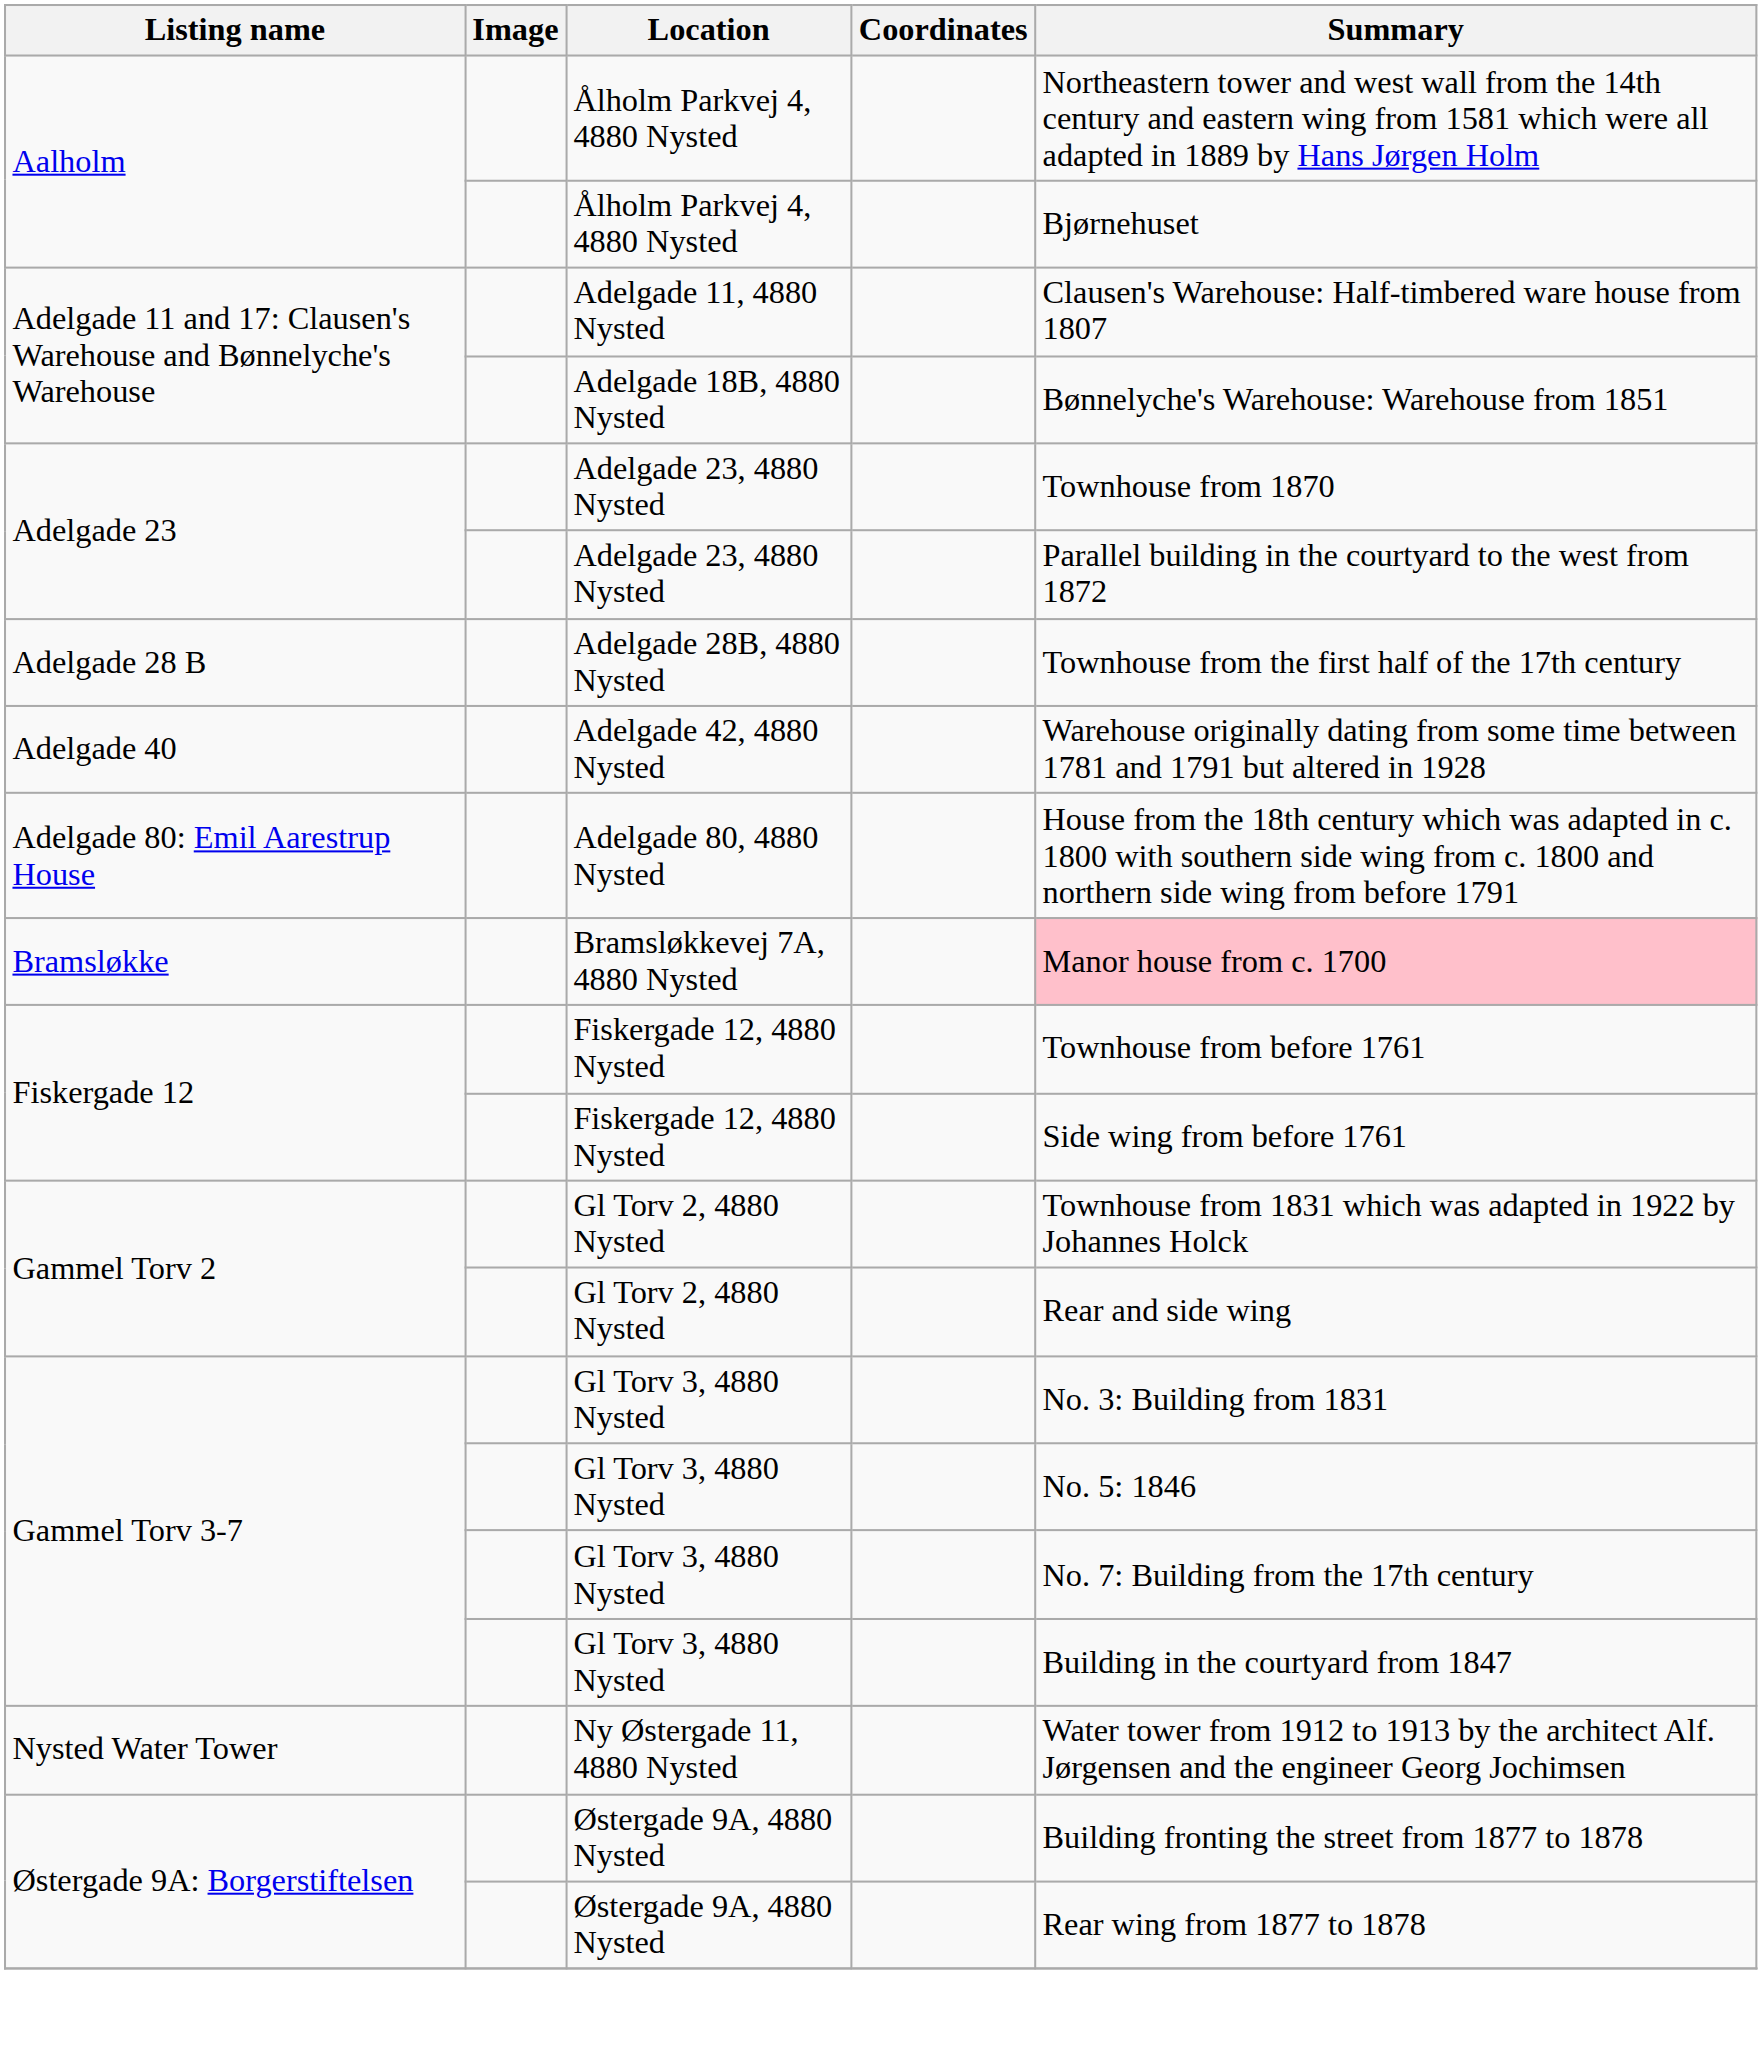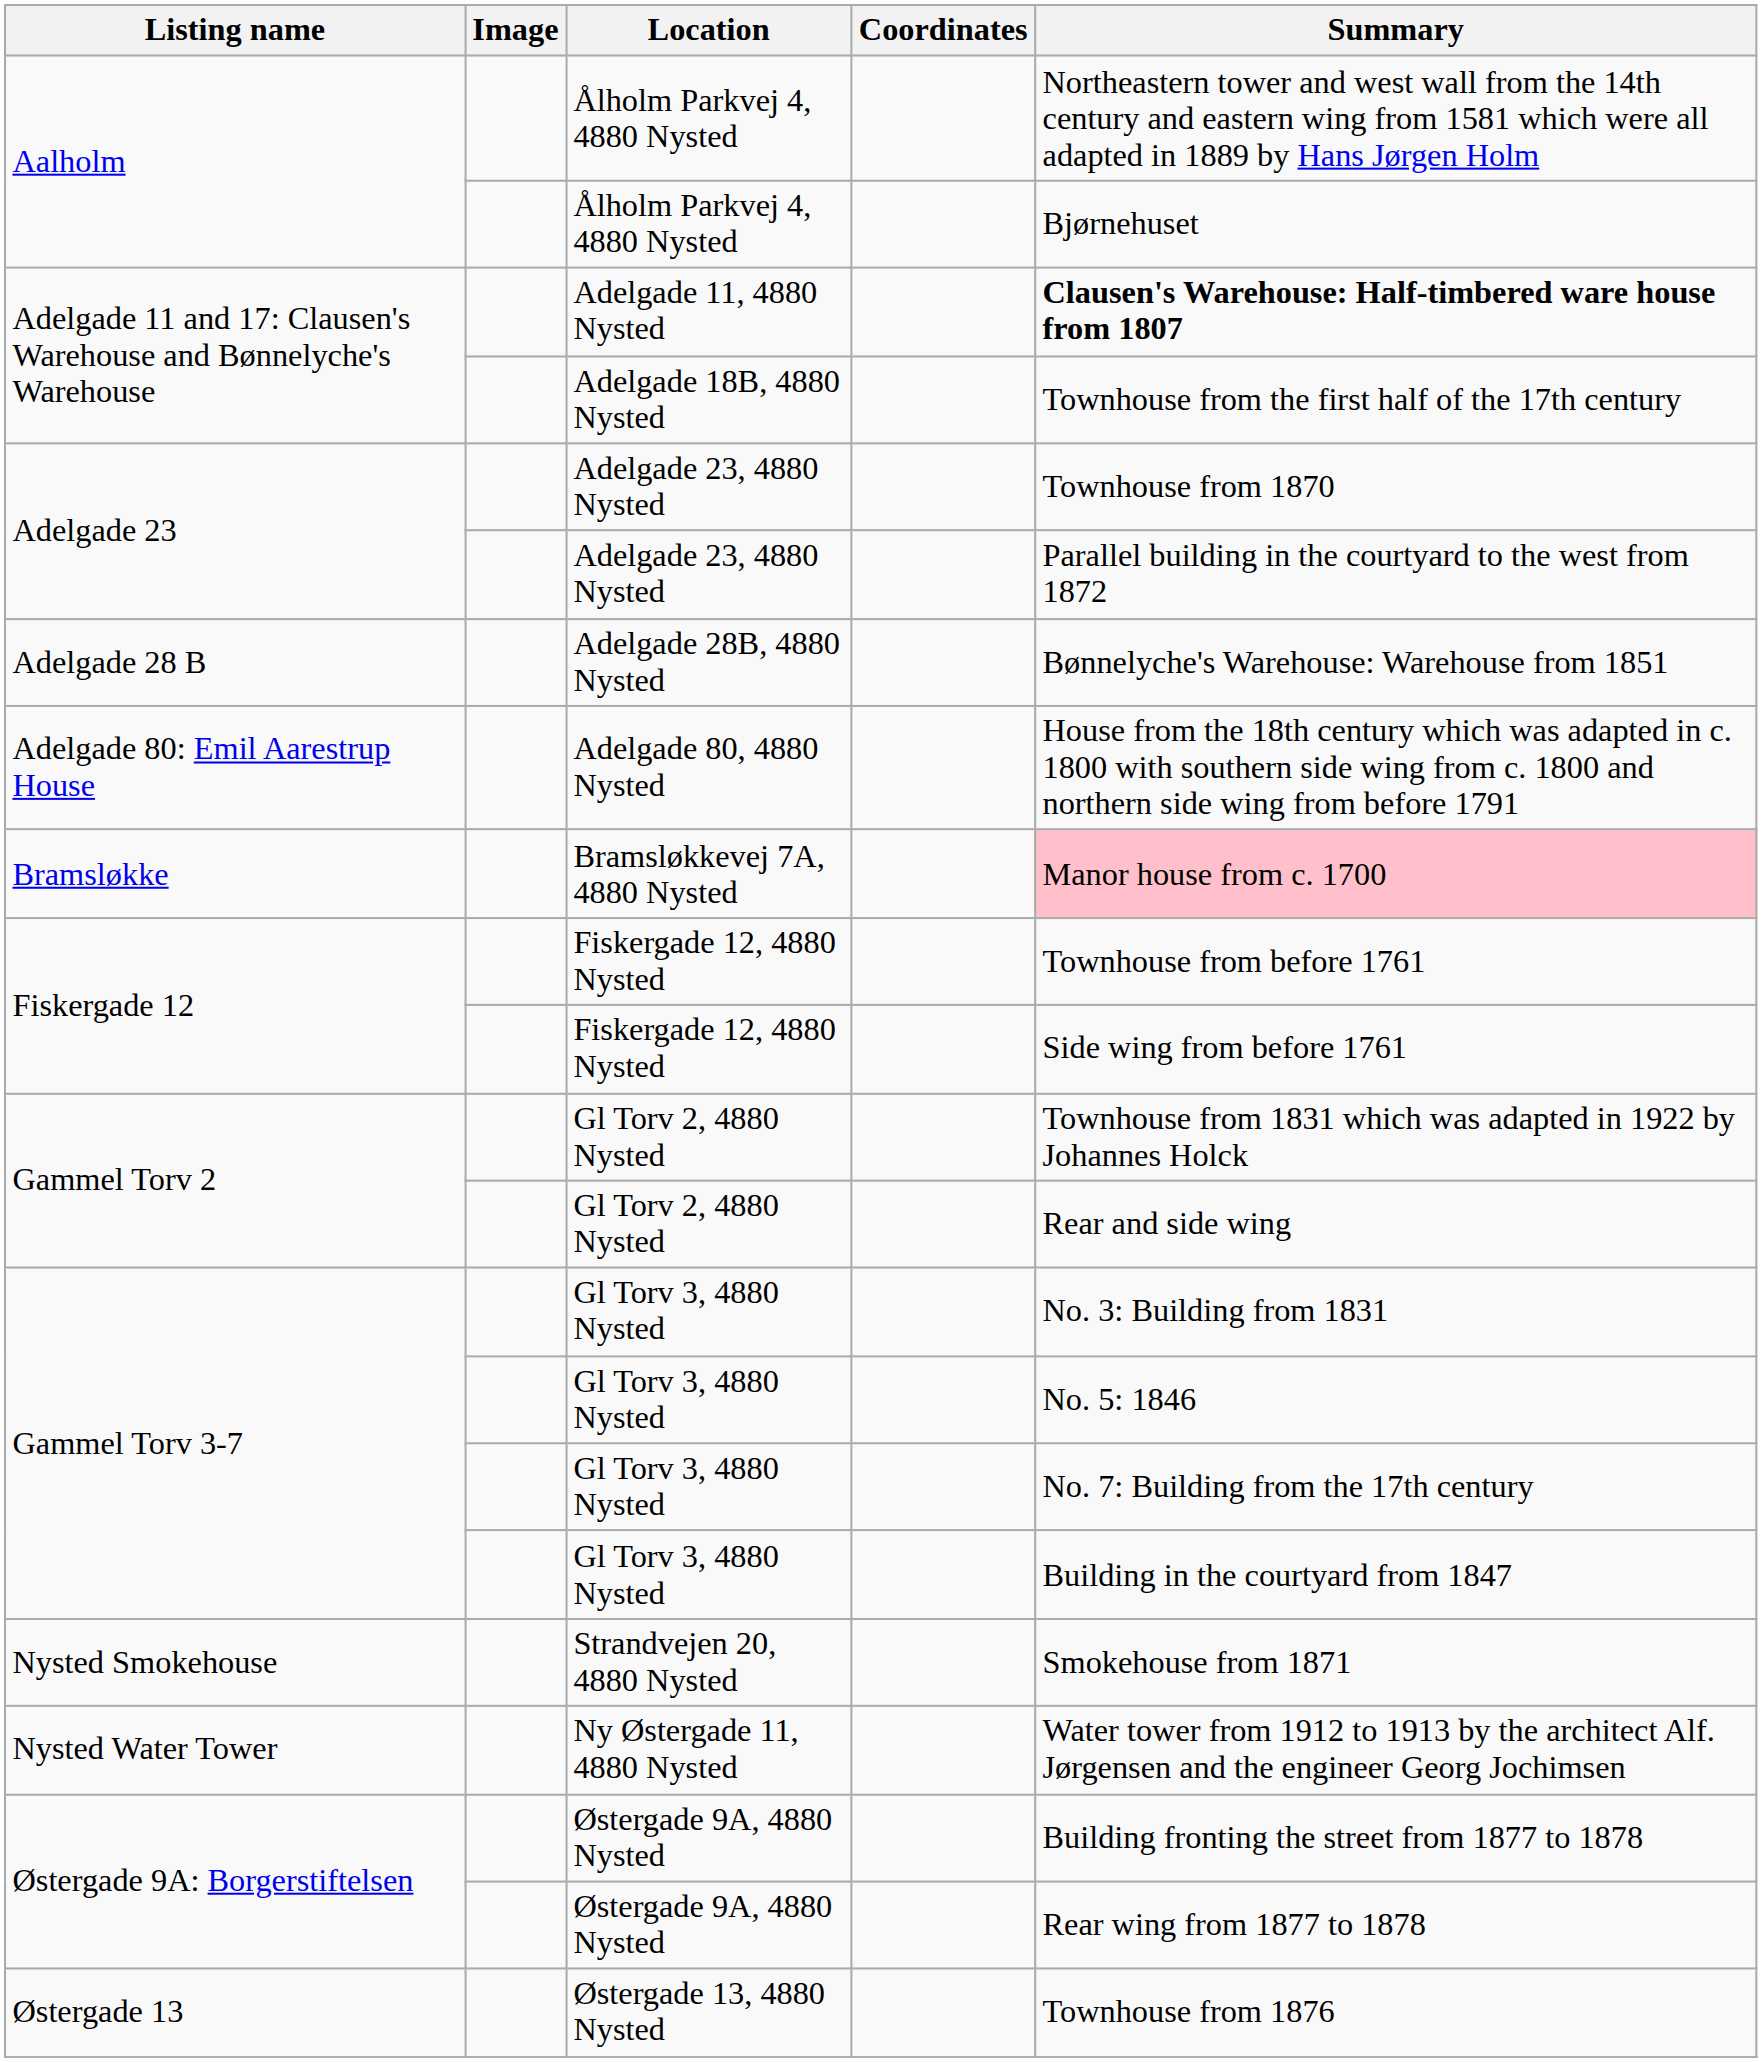Adelgade 11, 4880 Nysted | Summary: normal -> bold
Adelgade 18B, 4880 Nysted | Summary: Bønnelyche's Warehouse: Warehouse from 1851 -> Townhouse from the first half of the 17th century
Adelgade 28B, 4880 Nysted | Summary: Townhouse from the first half of the 17th century -> Bønnelyche's Warehouse: Warehouse from 1851
- row: Adelgade 40 | Adelgade 42, 4880 Nysted | Warehouse originally dating from some time between 1781 and 1791 but altered in 1928
+ row: Nysted Smokehouse | Strandvejen 20, 4880 Nysted | Smokehouse from 1871
+ row: Østergade 13 | Østergade 13, 4880 Nysted | Townhouse from 1876
